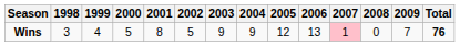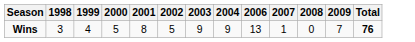- column: 2005 | 12
Wins | 2007: pink background -> no background
